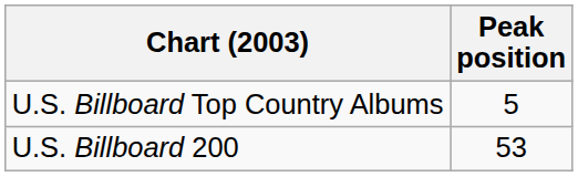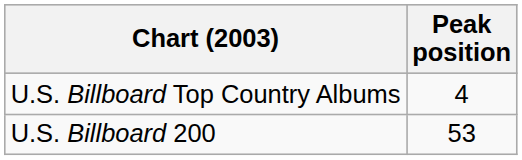U.S. Billboard Top Country Albums | Peak position: 5 -> 4
